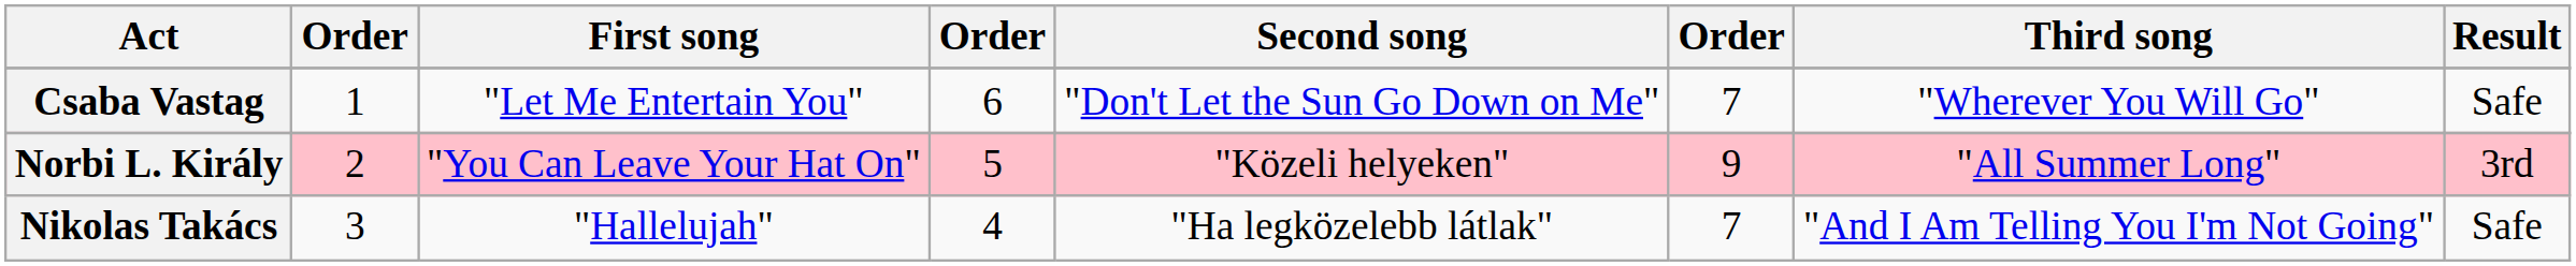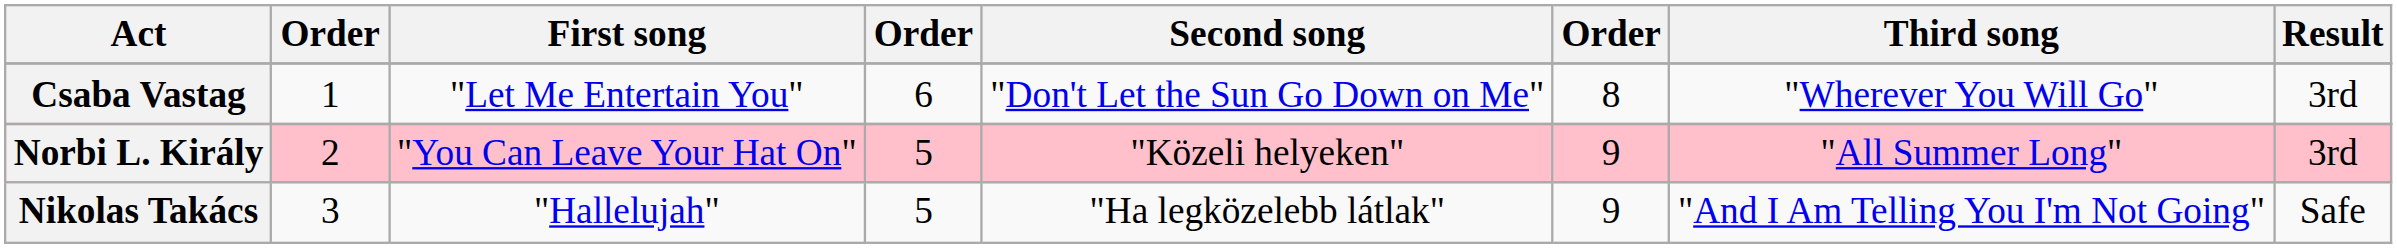Csaba Vastag | column 6: 7 -> 8
Csaba Vastag | Result: Safe -> 3rd
Nikolas Takács | column 4: 4 -> 5
Nikolas Takács | column 6: 7 -> 9
